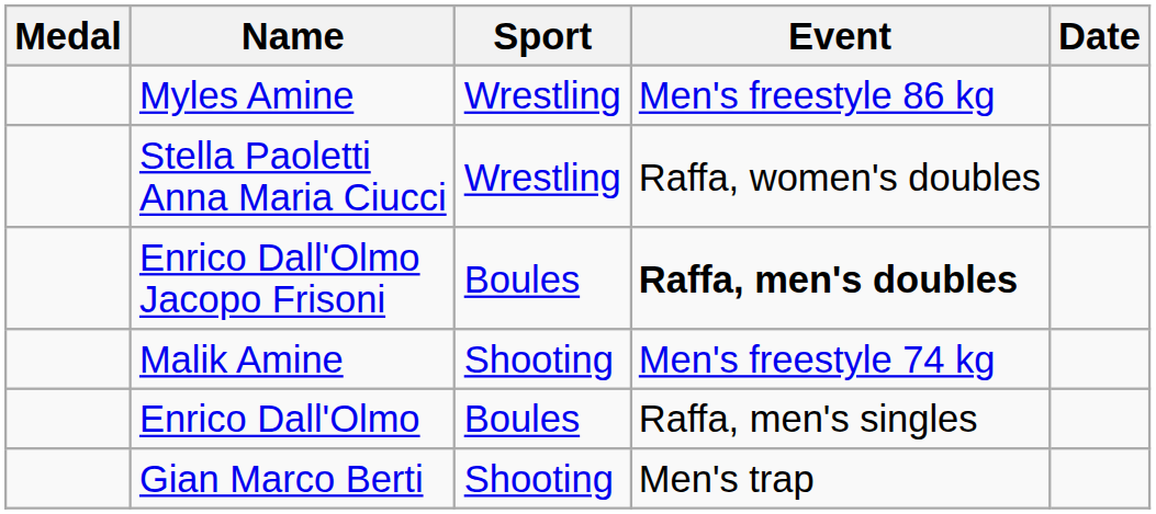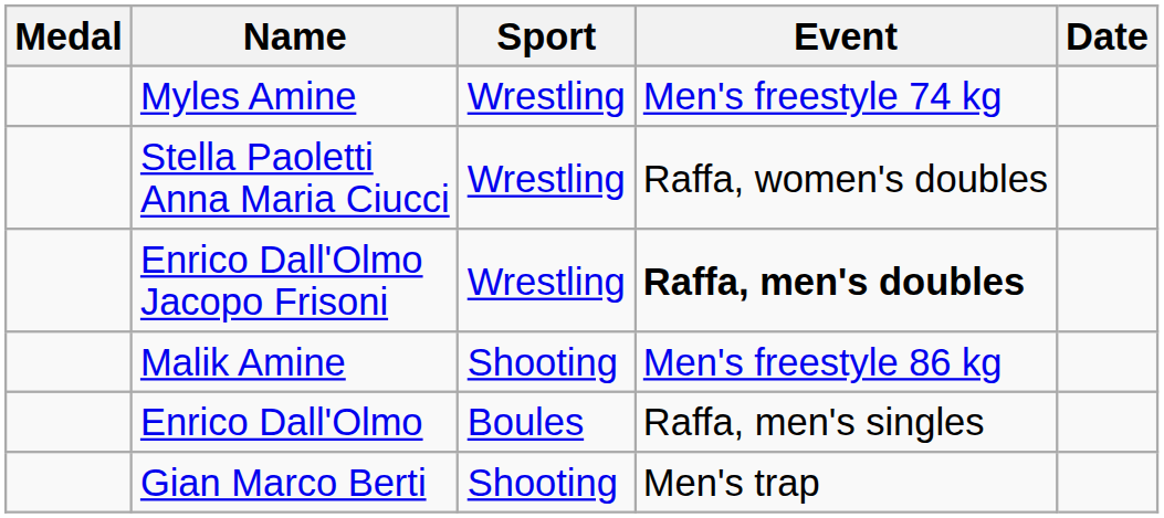Myles Amine | Event: Men's freestyle 86 kg -> Men's freestyle 74 kg
Enrico Dall'Olmo Jacopo Frisoni | Sport: Boules -> Wrestling
Malik Amine | Event: Men's freestyle 74 kg -> Men's freestyle 86 kg
